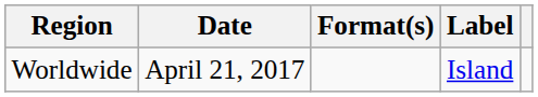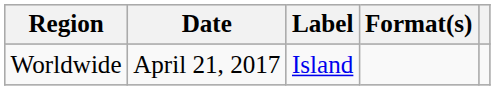columns swapped: Format(s) <-> Label
